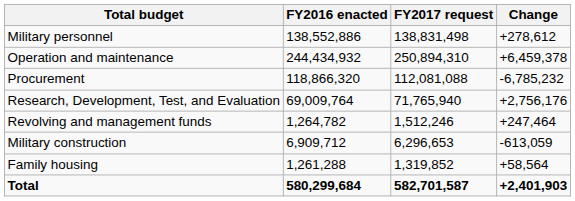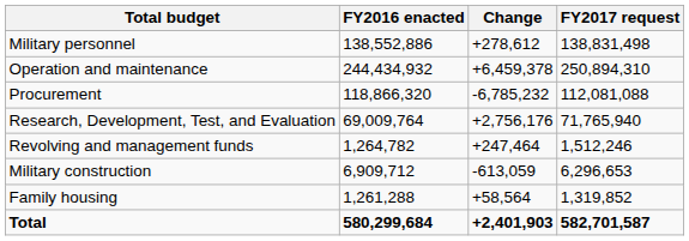columns swapped: FY2017 request <-> Change
